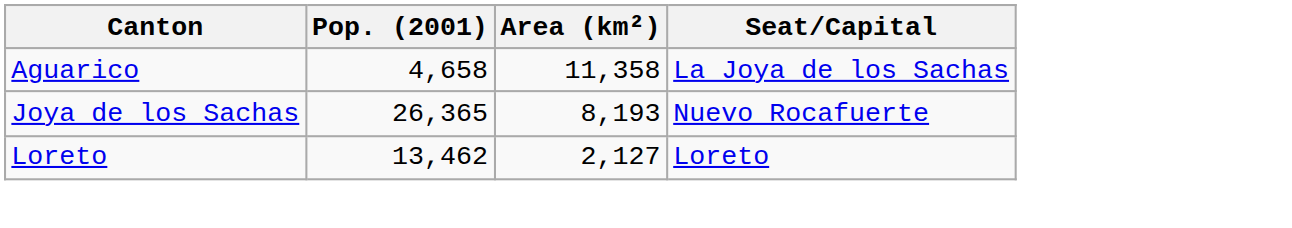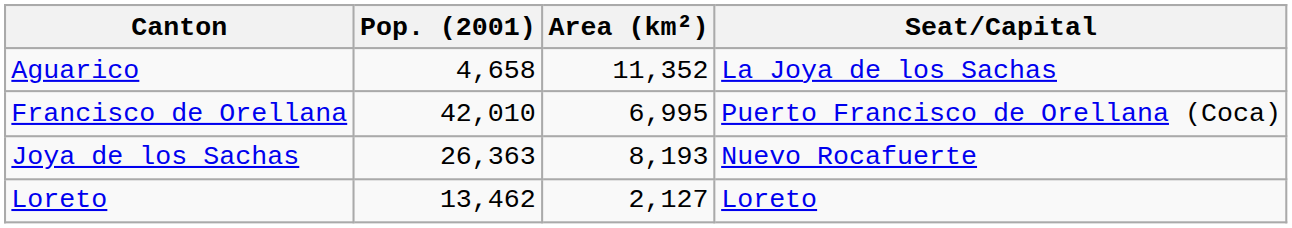Aguarico | Area (km²): 11,358 -> 11,352
+ row: Francisco de Orellana | 42,010 | 6,995 | Puerto Francisco de Orellana (Coca)
Joya de los Sachas | Pop. (2001): 26,365 -> 26,363
